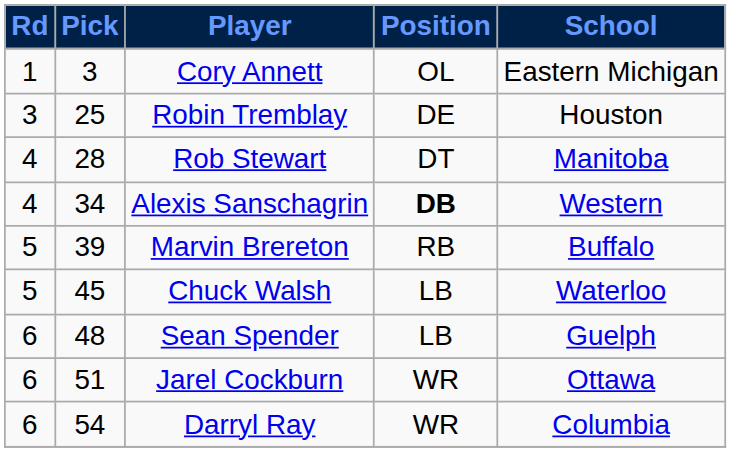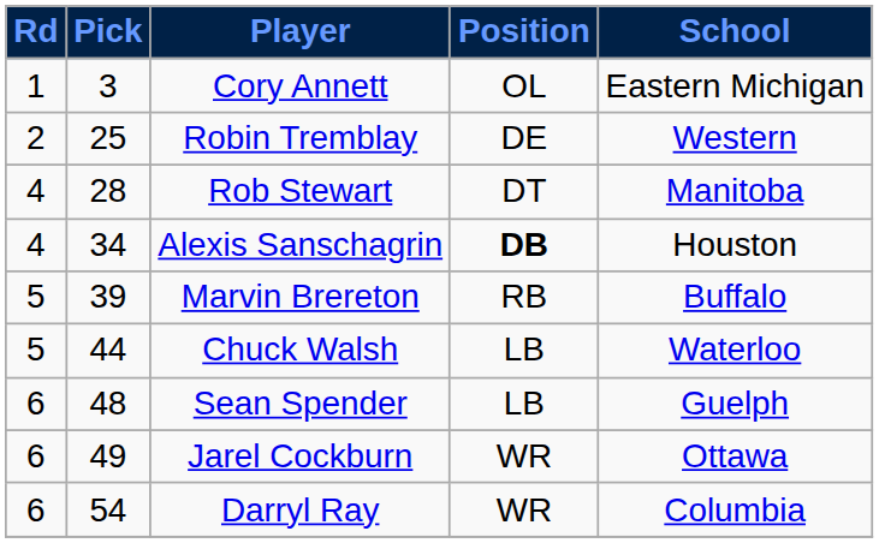Robin Tremblay | Rd: 3 -> 2
Robin Tremblay | School: Houston -> Western
Alexis Sanschagrin | School: Western -> Houston
Chuck Walsh | Pick: 45 -> 44
Jarel Cockburn | Pick: 51 -> 49
